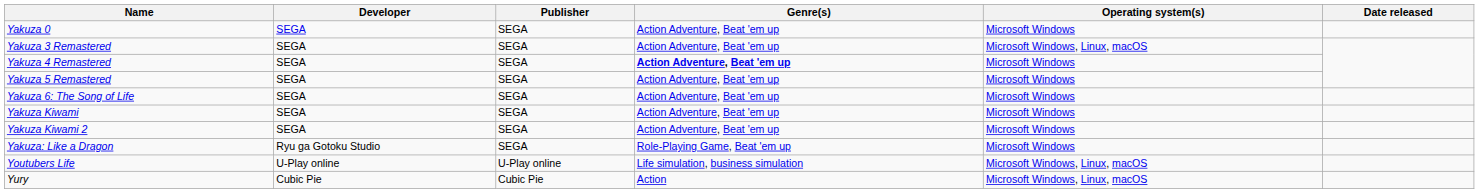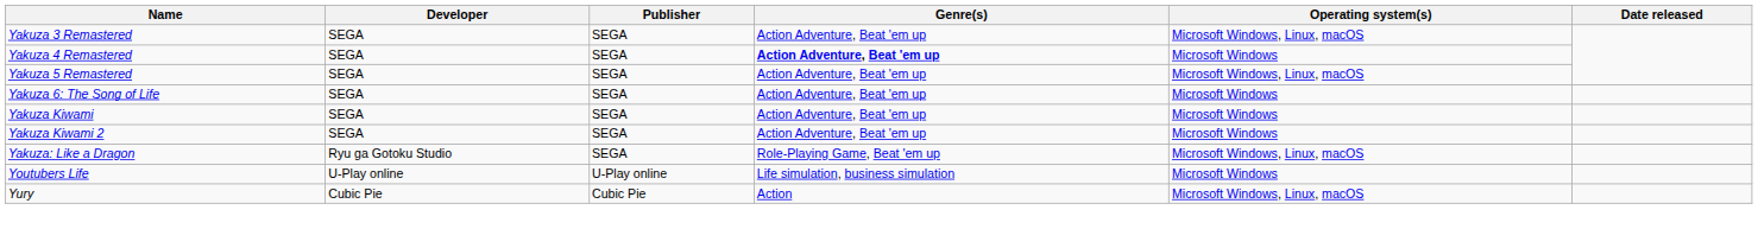- row: Yakuza 0 | SEGA | SEGA | Action Adventure, Beat 'em up | Microsoft Windows
Yakuza 5 Remastered | Operating system(s): Microsoft Windows -> Microsoft Windows, Linux, macOS
Yakuza: Like a Dragon | Operating system(s): Microsoft Windows -> Microsoft Windows, Linux, macOS
Youtubers Life | Operating system(s): Microsoft Windows, Linux, macOS -> Microsoft Windows
